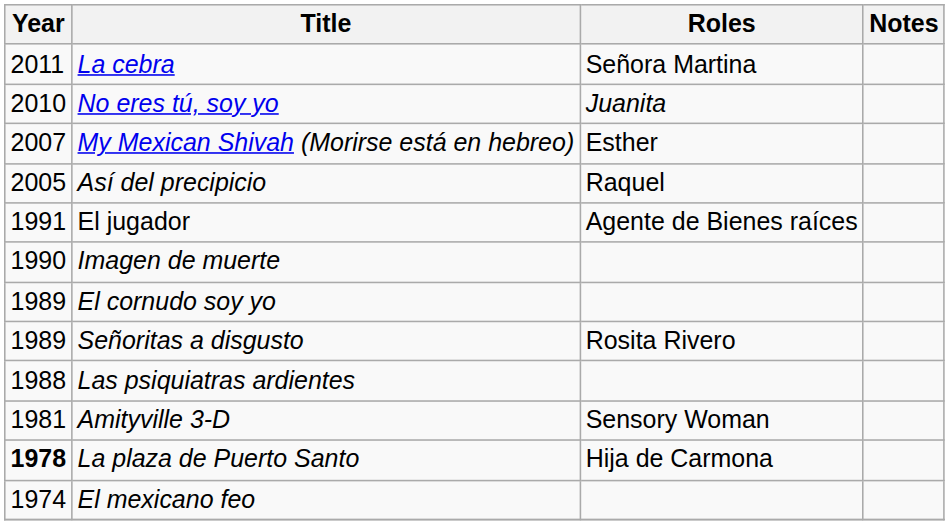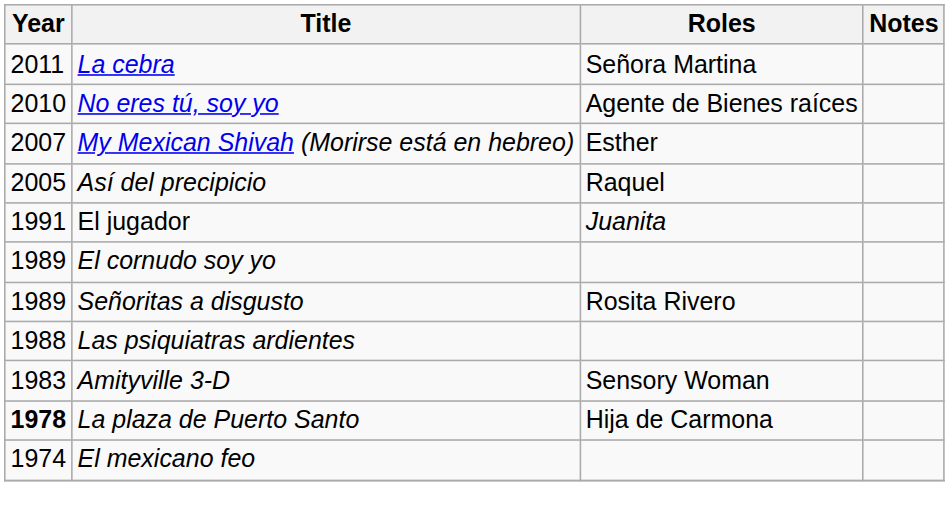No eres tú, soy yo | Roles: Juanita -> Agente de Bienes raíces
El jugador | Roles: Agente de Bienes raíces -> Juanita
- row: 1990 | Imagen de muerte
Amityville 3-D | Year: 1981 -> 1983
